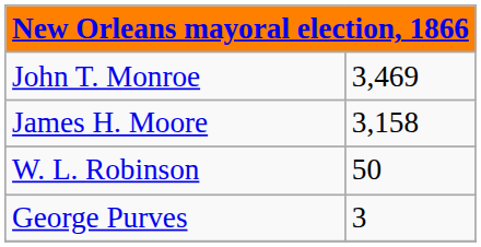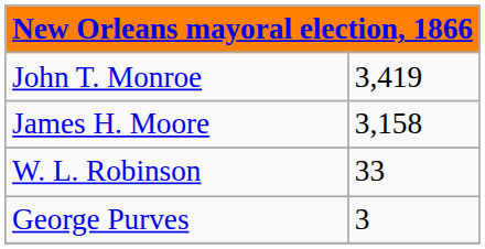John T. Monroe | column 2: 3,469 -> 3,419
W. L. Robinson | column 2: 50 -> 33
